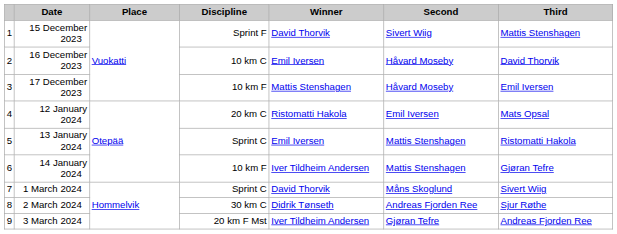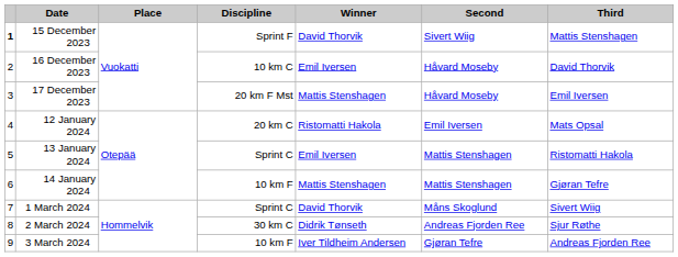15 December 2023 | column 1: normal -> bold
17 December 2023 | Discipline: 10 km F -> 20 km F Mst
14 January 2024 | Winner: Iver Tildheim Andersen -> Mattis Stenshagen
3 March 2024 | Discipline: 20 km F Mst -> 10 km F
